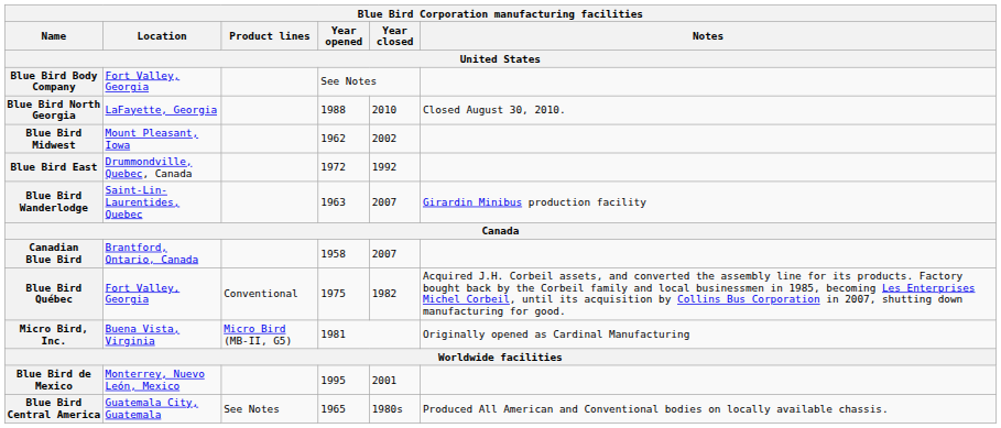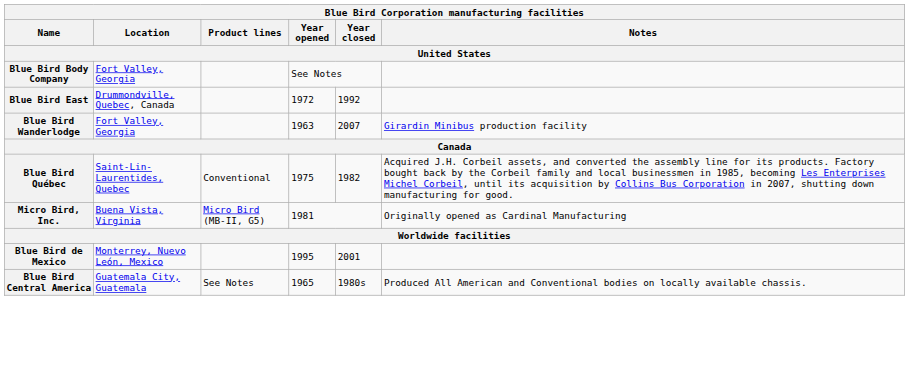- row: Blue Bird North Georgia | LaFayette, Georgia | 1988 | 2010 | Closed August 30, 2010.
- row: Blue Bird Midwest | Mount Pleasant, Iowa | 1962 | 2002
Blue Bird Wanderlodge | Location: Saint-Lin-Laurentides, Quebec -> Fort Valley, Georgia
- row: Canadian Blue Bird | Brantford, Ontario, Canada | 1958 | 2007
Blue Bird Québec | Location: Fort Valley, Georgia -> Saint-Lin-Laurentides, Quebec
